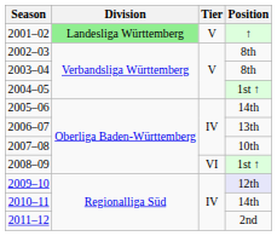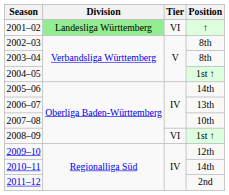2001–02 | Tier: V -> VI
2009–10 | Position: lavender background -> no background
